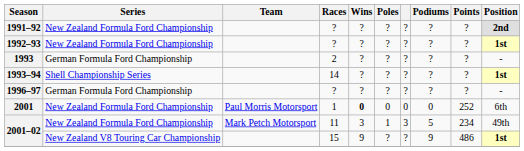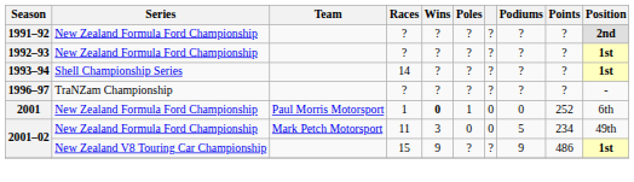- row: 1993 | German Formula Ford Championship | 2 | ? | ? | ? | ? | ? | -
1996–97 | Series: German Formula Ford Championship -> TraNZam Championship
2001 | Poles: 0 -> 1
2001–02 / 11 | Poles: 1 -> 0
2001–02 / 11 | column 7: 3 -> 0
